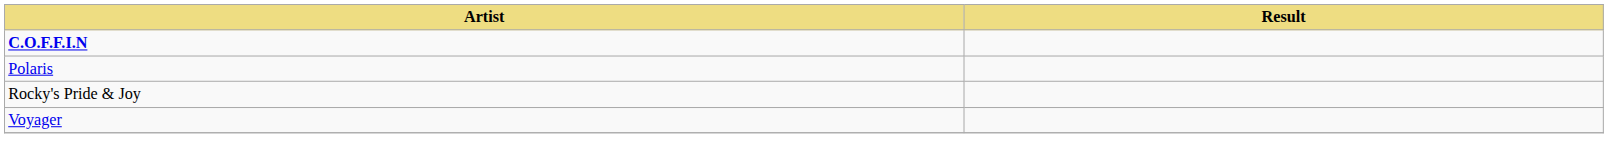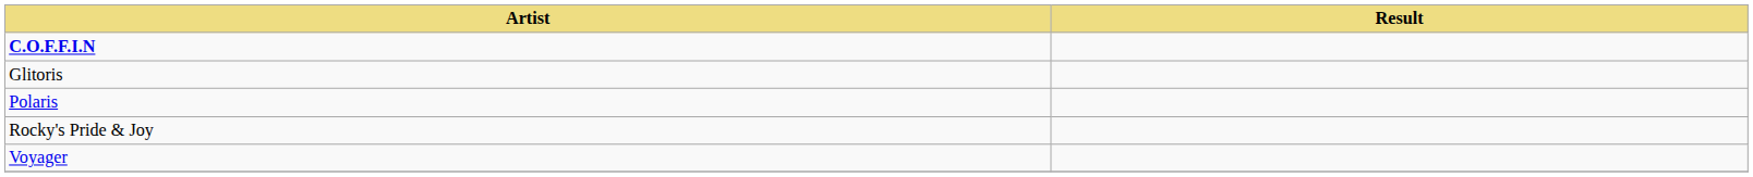+ row: Glitoris
